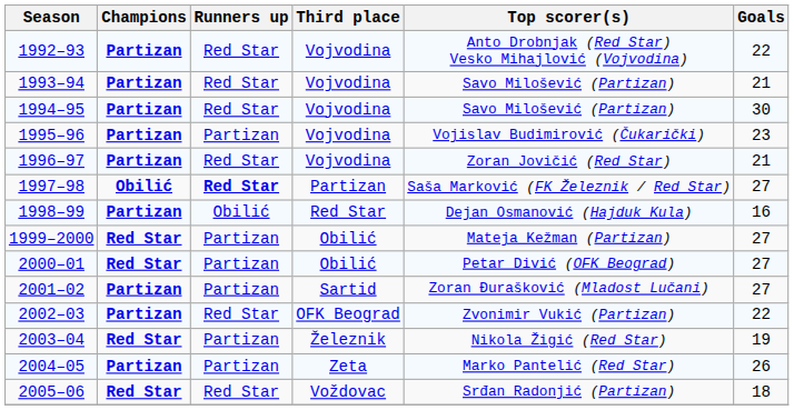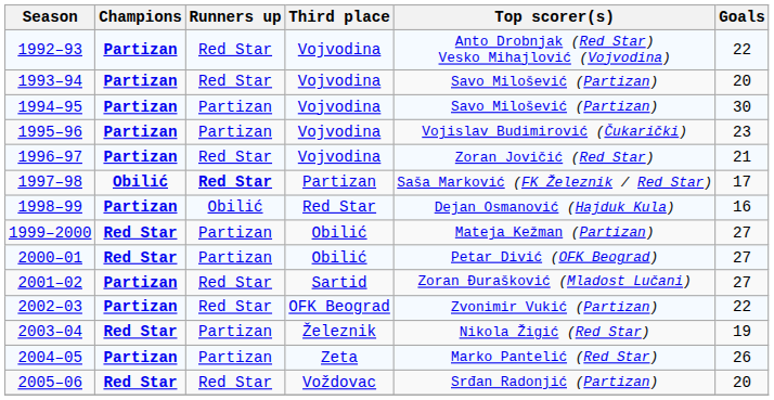1993–94 | Goals: 21 -> 20
1994–95 | Runners up: Red Star -> Partizan
1997–98 | Goals: 27 -> 17
2001–02 | Runners up: Partizan -> Red Star
2005–06 | Goals: 18 -> 20
